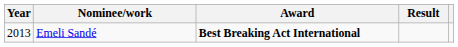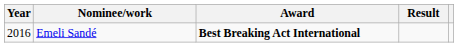Emeli Sandé | Year: 2013 -> 2016
